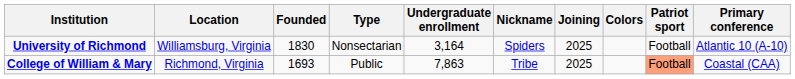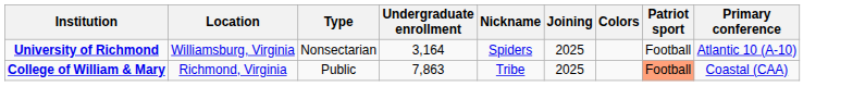- column: Founded | 1830 | 1693
